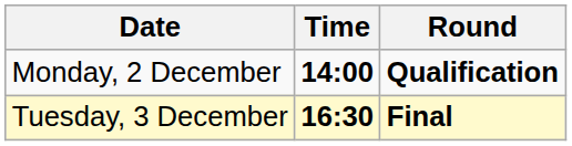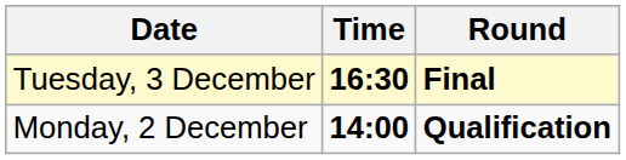rows swapped: Monday, 2 December <-> Tuesday, 3 December
